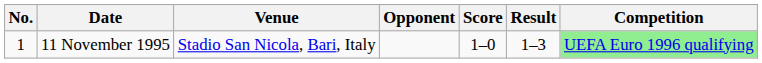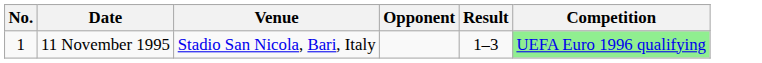- column: Score | 1–0
